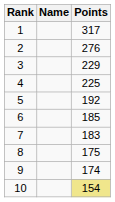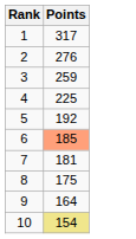- column: Name
3 | Points: 229 -> 259
6 | Points: no background -> lightsalmon background
7 | Points: 183 -> 181
9 | Points: 174 -> 164
